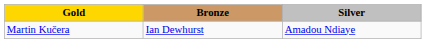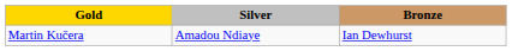columns swapped: Silver <-> Bronze
